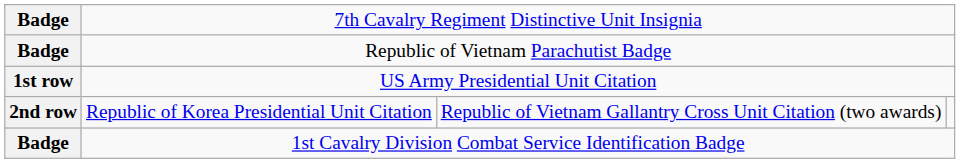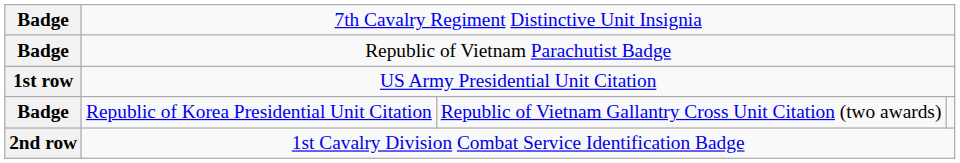Republic of Korea Presidential Unit Citation | column 1: 2nd row -> Badge
1st Cavalry Division Combat Service Identification Badge | column 1: Badge -> 2nd row
